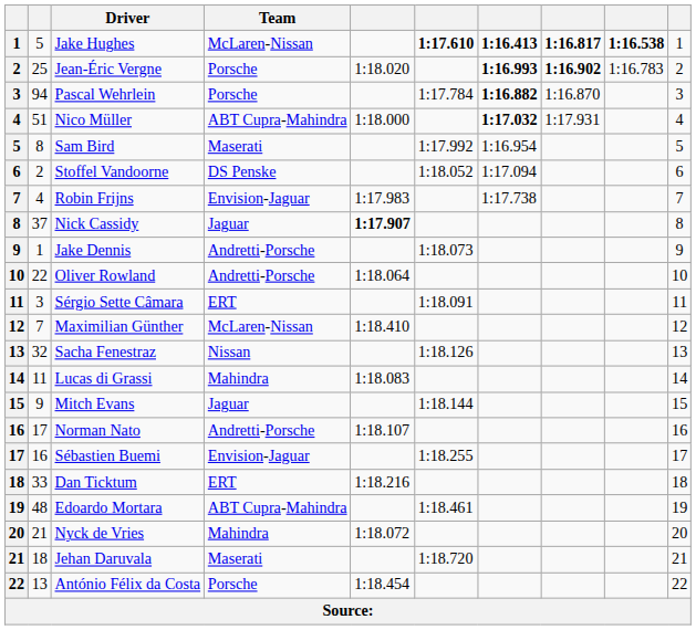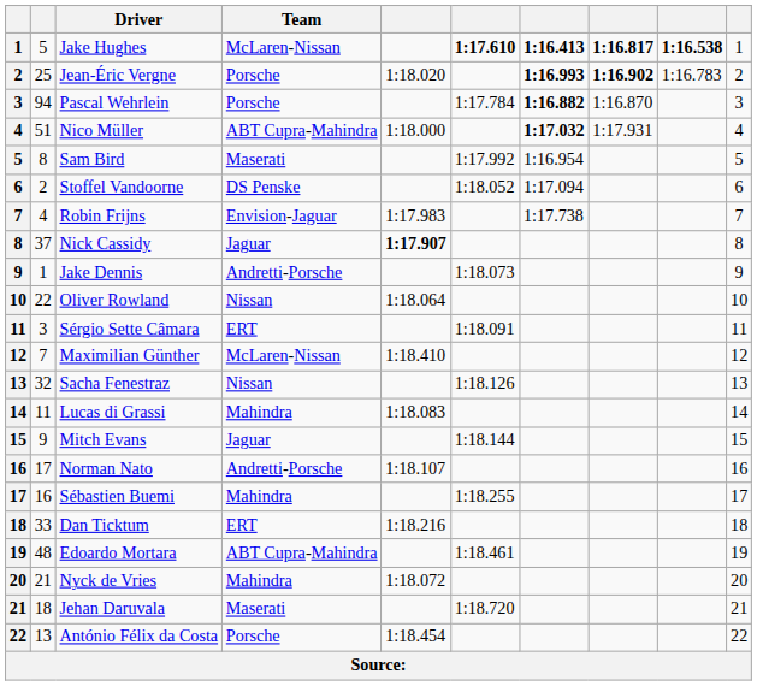Oliver Rowland | Team: Andretti-Porsche -> Nissan
Sébastien Buemi | Team: Envision-Jaguar -> Mahindra
